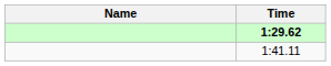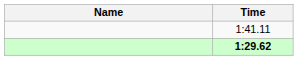rows swapped: 1:29.62 <-> 1:41.11
